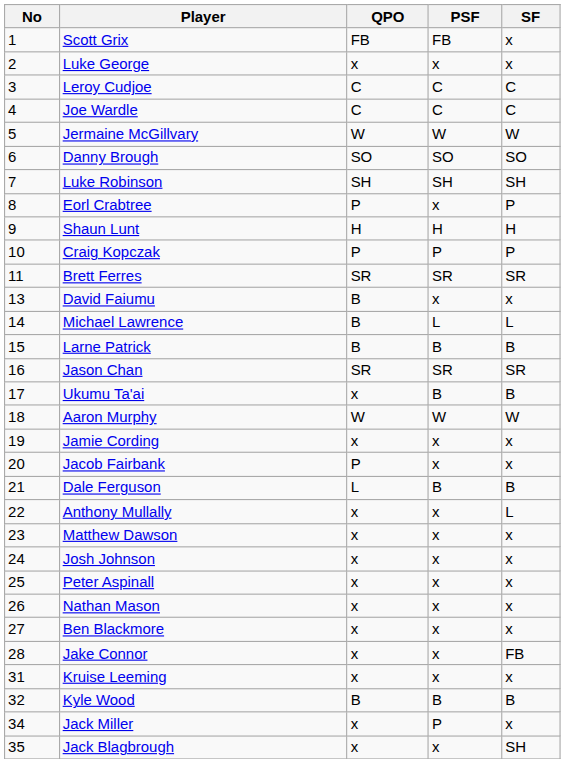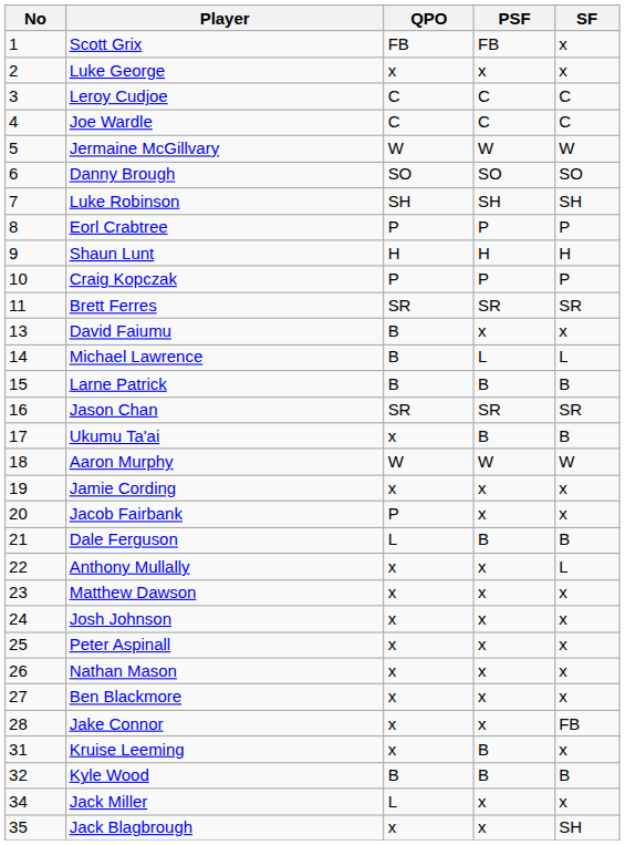Eorl Crabtree | PSF: x -> P
Kruise Leeming | PSF: x -> B
Jack Miller | QPO: x -> L
Jack Miller | PSF: P -> x
